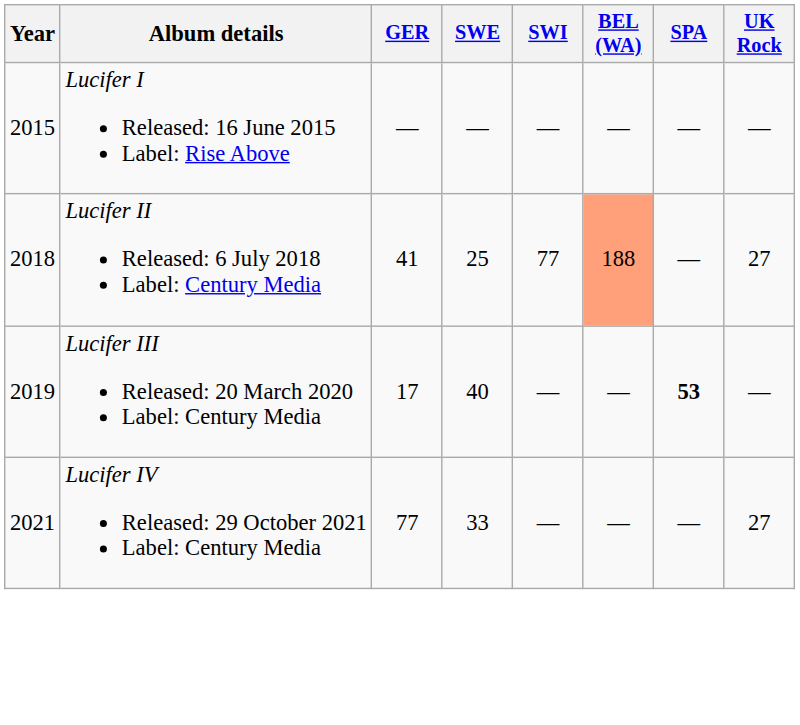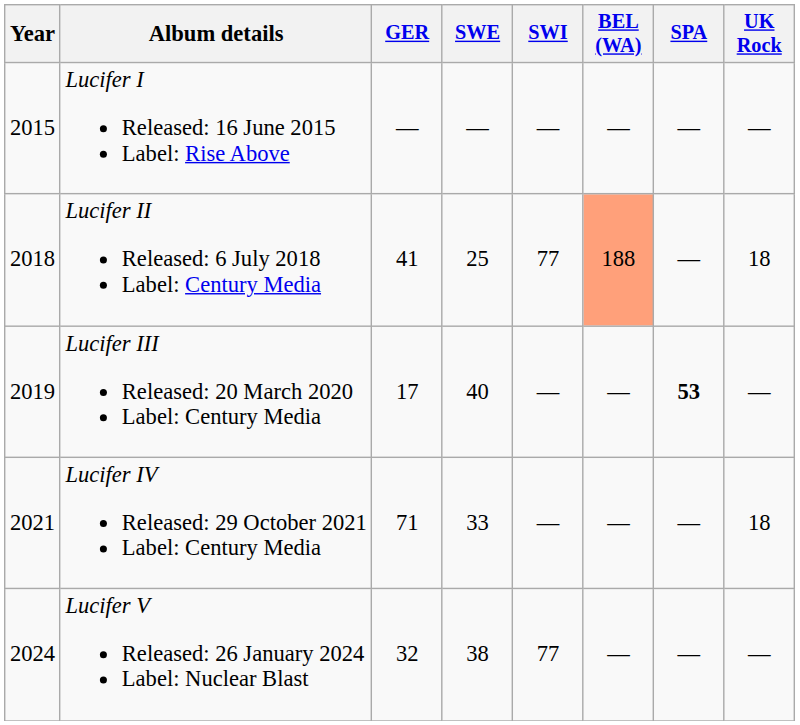Lucifer II Released: 6 July 2018 Label: Century Media | UK Rock: 27 -> 18
Lucifer IV Released: 29 October 2021 Label: Century Media | GER: 77 -> 71
Lucifer IV Released: 29 October 2021 Label: Century Media | UK Rock: 27 -> 18
+ row: 2024 | Lucifer V Released: 26 January 2024 Label: Nuclear Blast | 32 | 38 | 77 | — | — | —
